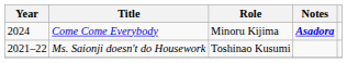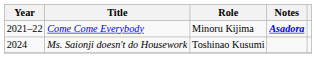Come Come Everybody | Year: 2024 -> 2021–22
Ms. Saionji doesn't do Housework | Year: 2021–22 -> 2024
